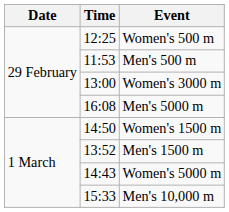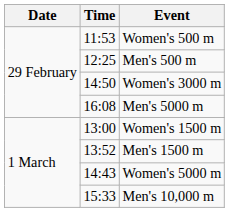Women's 500 m | Time: 12:25 -> 11:53
Men's 500 m | Time: 11:53 -> 12:25
Women's 3000 m | Time: 13:00 -> 14:50
Women's 1500 m | Time: 14:50 -> 13:00
